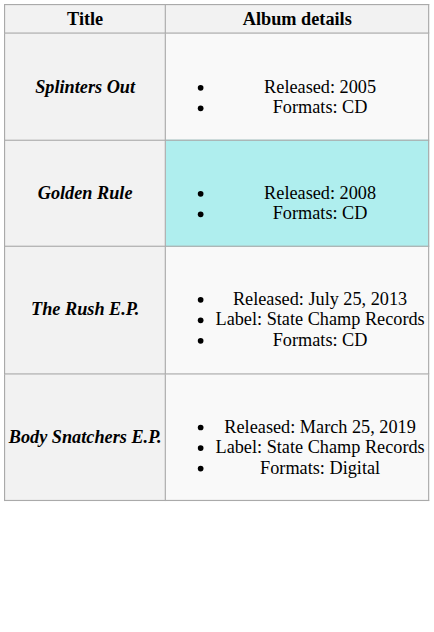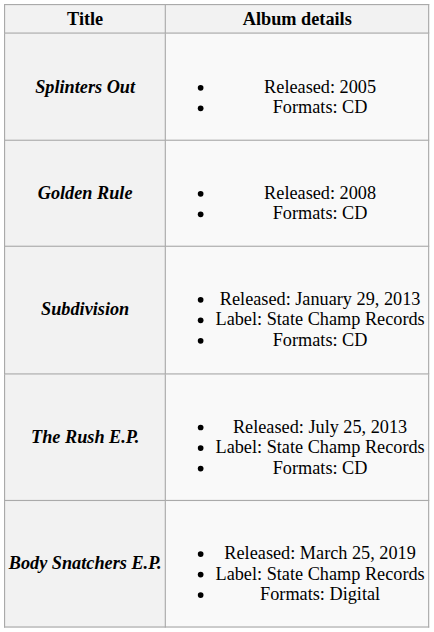Golden Rule | Album details: paleturquoise background -> no background
+ row: Subdivision | Released: January 29, 2013 Label: State Champ Records Formats: CD
